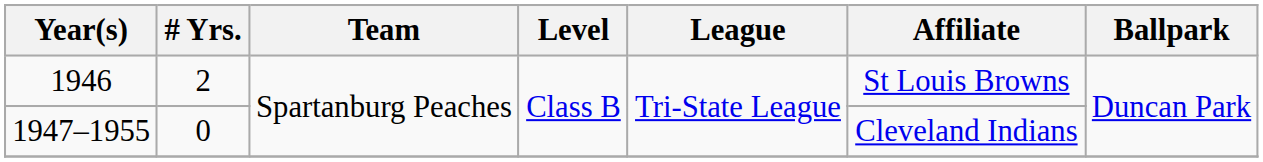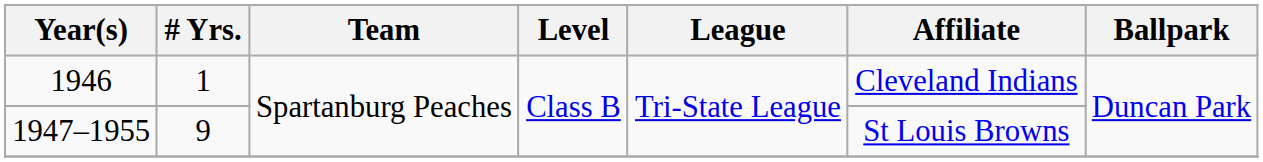1946 | # Yrs.: 2 -> 1
1946 | Affiliate: St Louis Browns -> Cleveland Indians
1947–1955 | # Yrs.: 0 -> 9
1947–1955 | Affiliate: Cleveland Indians -> St Louis Browns
